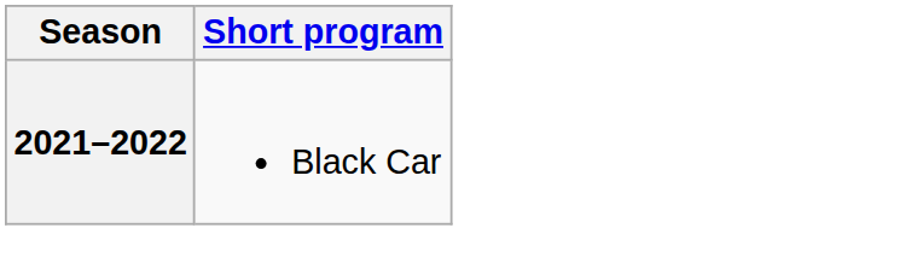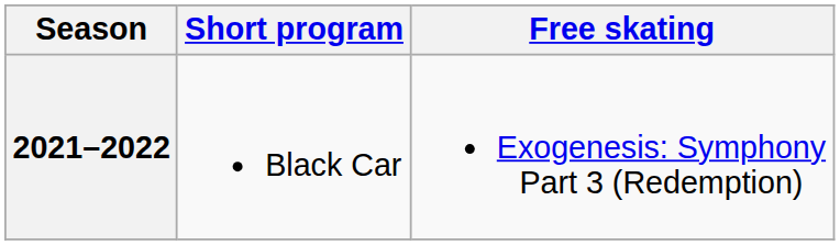+ column: Free skating | Exogenesis: Symphony Part 3 (Redemption)
